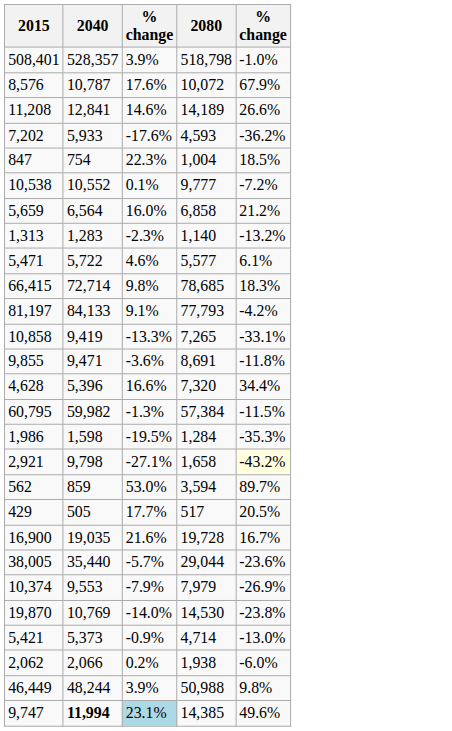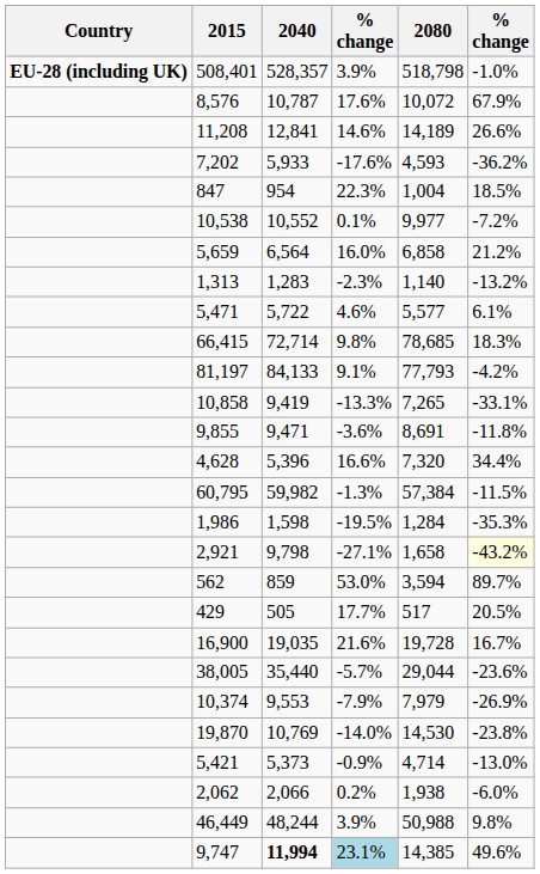+ column: Country | EU-28 (including UK)
847 | 2040: 754 -> 954
10,538 | 2080: 9,777 -> 9,977
